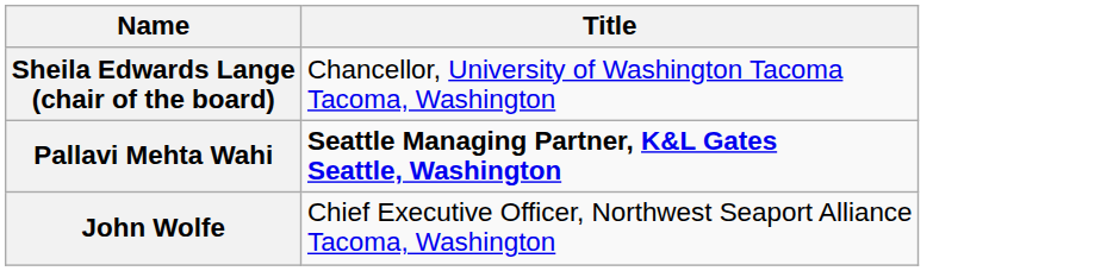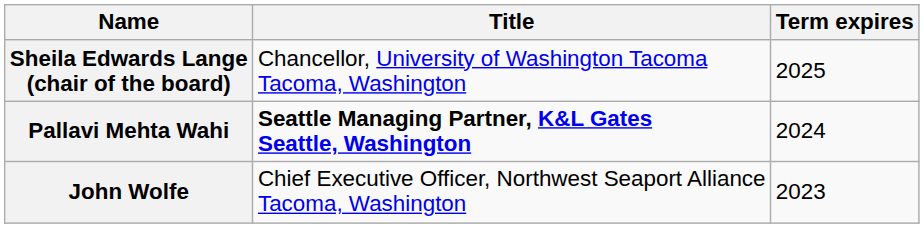+ column: Term expires | 2025 | 2024 | 2023
